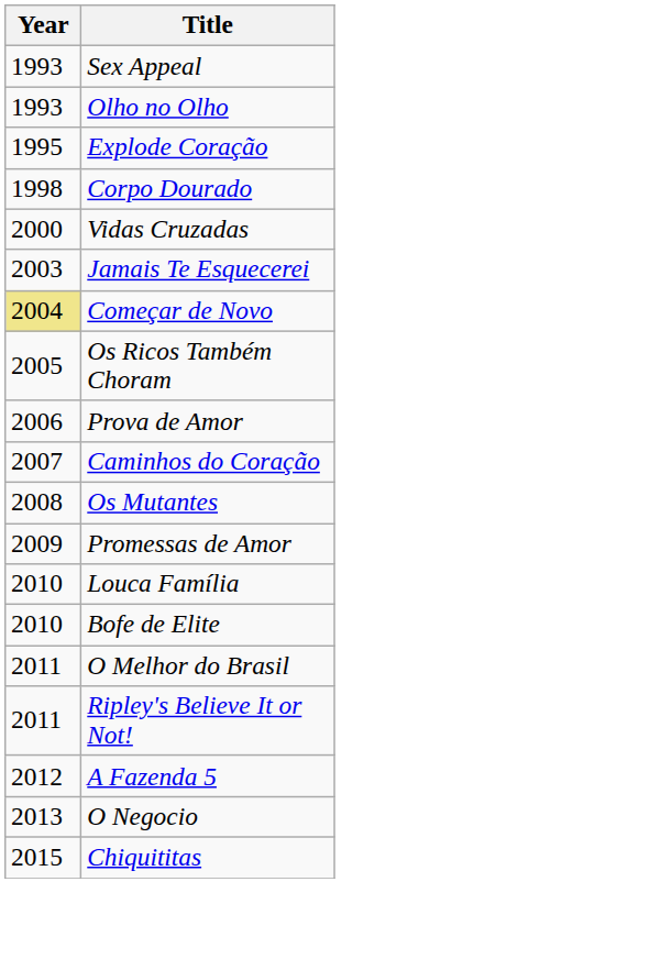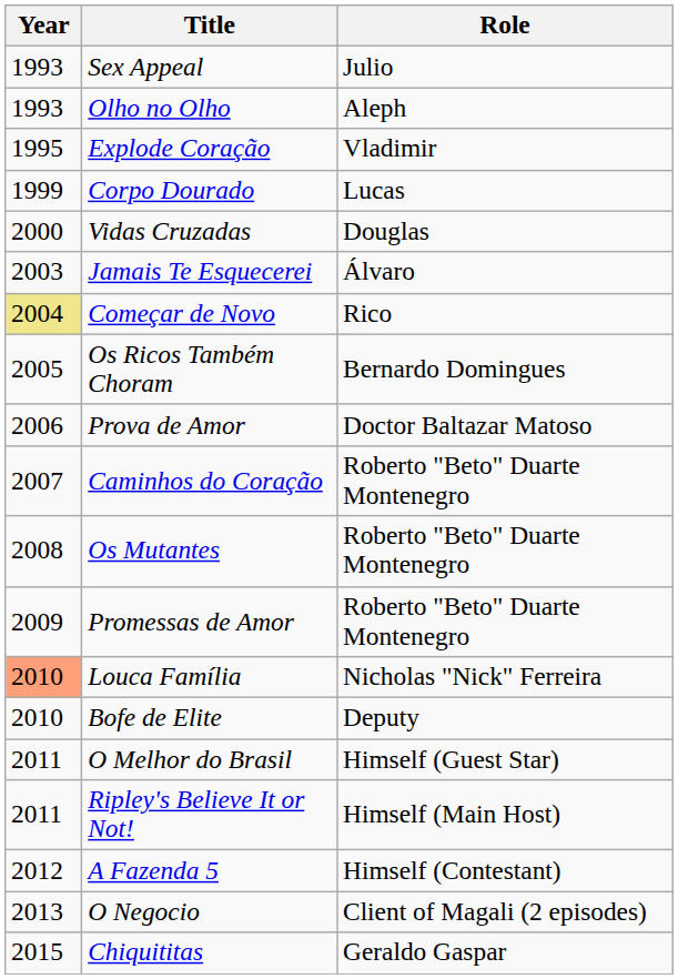+ column: Role | Julio | Aleph | Vladimir | Lucas | Douglas | Álvaro | Rico | Bernardo Domingues | Doctor Baltazar Matoso | Roberto "Beto" Duarte Montenegro | Roberto "Beto" Duarte Montenegro | Roberto "Beto" Duarte Montenegro | Nicholas "Nick" Ferreira | Deputy | Himself (Guest Star) | Himself (Main Host) | Himself (Contestant) | Client of Magali (2 episodes) | Geraldo Gaspar
Corpo Dourado | Year: 1998 -> 1999
Louca Família | Year: no background -> lightsalmon background
